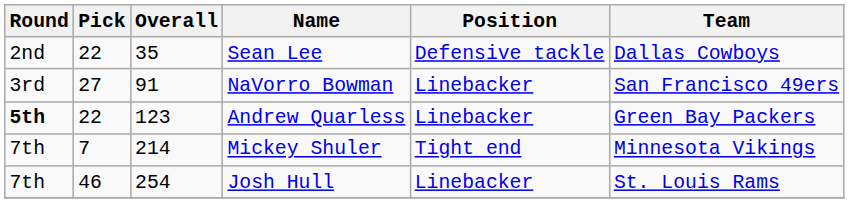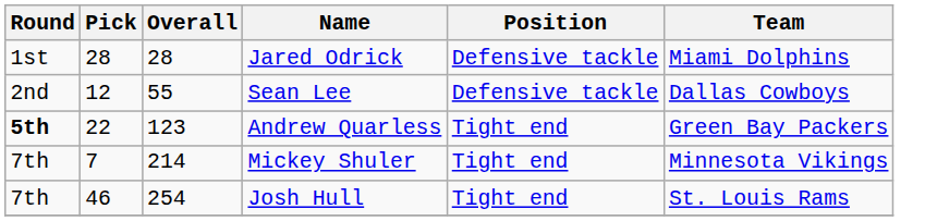+ row: 1st | 28 | 28 | Jared Odrick | Defensive tackle | Miami Dolphins
Sean Lee | Pick: 22 -> 12
Sean Lee | Overall: 35 -> 55
- row: 3rd | 27 | 91 | NaVorro Bowman | Linebacker | San Francisco 49ers
Andrew Quarless | Position: Linebacker -> Tight end
Josh Hull | Position: Linebacker -> Tight end
